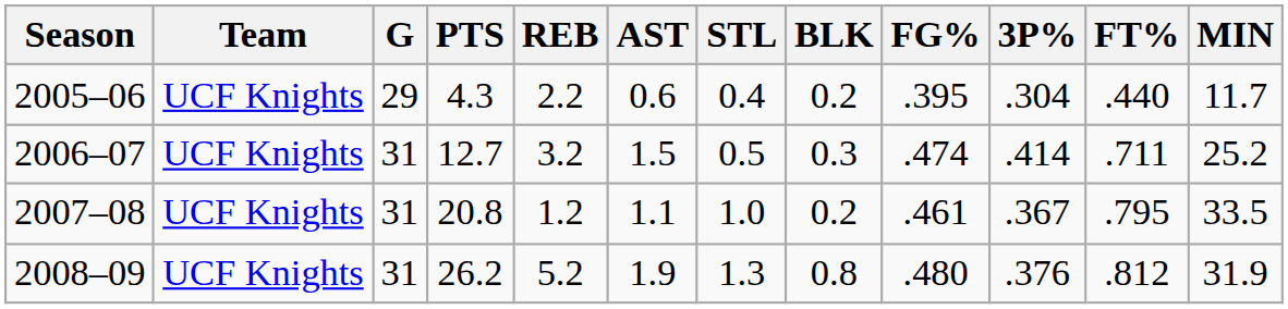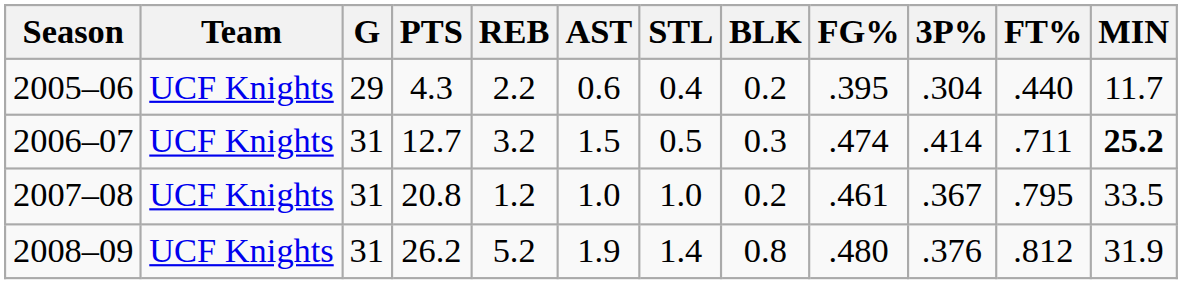2006–07 | MIN: normal -> bold
2007–08 | AST: 1.1 -> 1.0
2008–09 | STL: 1.3 -> 1.4
